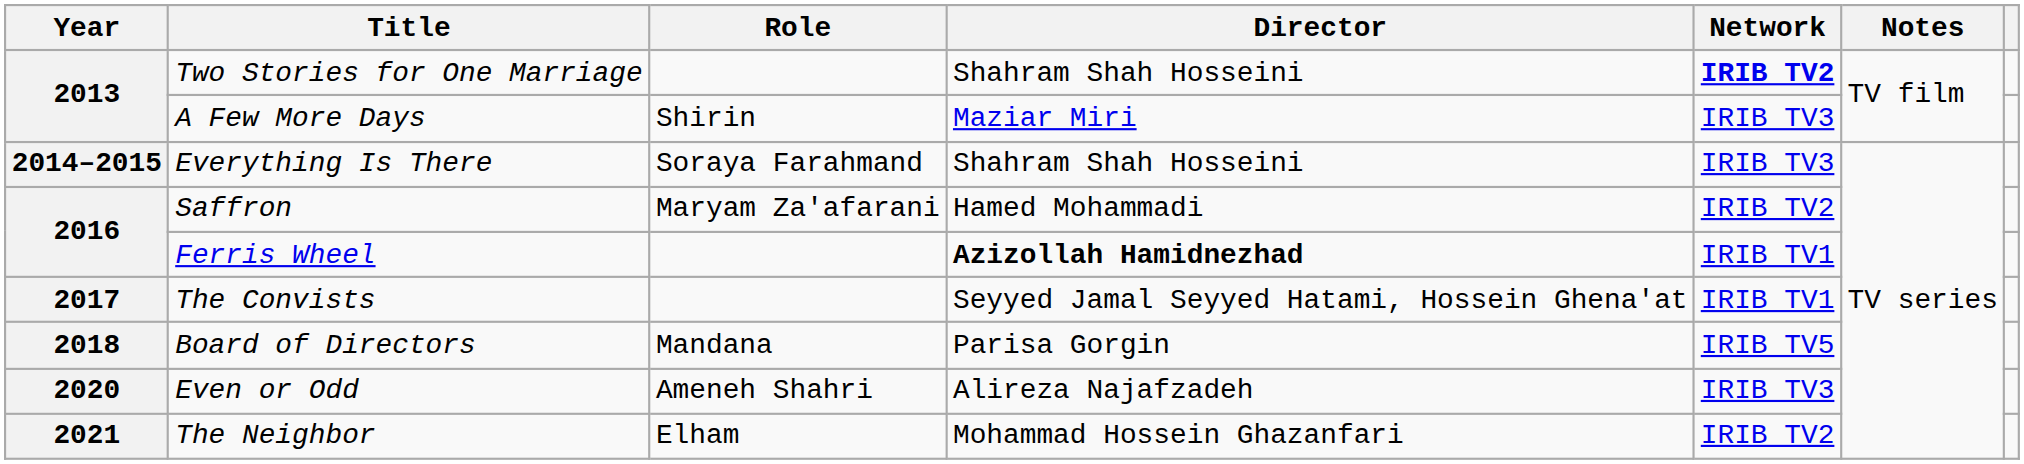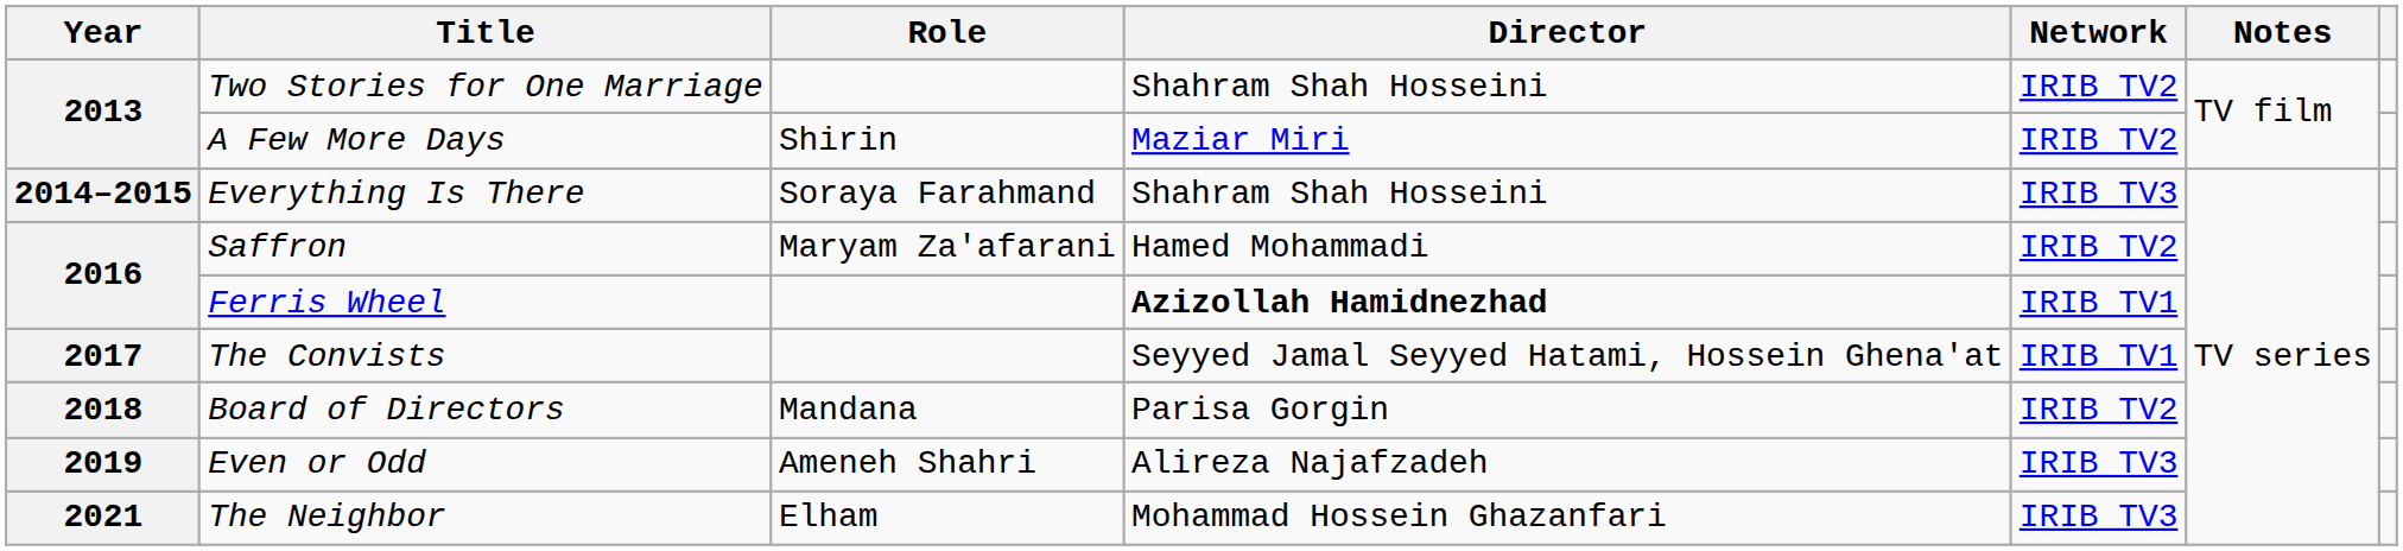Two Stories for One Marriage | Network: bold -> normal
A Few More Days | Network: IRIB TV3 -> IRIB TV2
Board of Directors | Network: IRIB TV5 -> IRIB TV2
Even or Odd | Year: 2020 -> 2019
The Neighbor | Network: IRIB TV2 -> IRIB TV3
